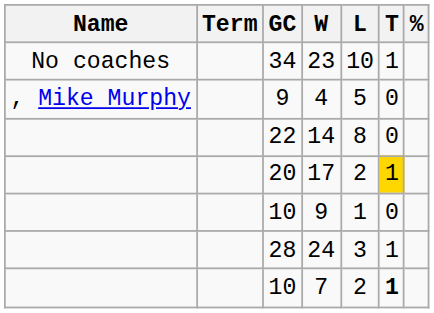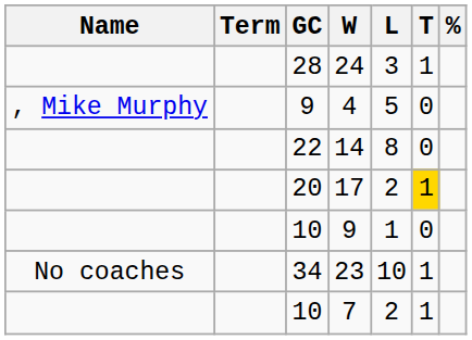rows swapped: 23 <-> 24
7 | T: bold -> normal
